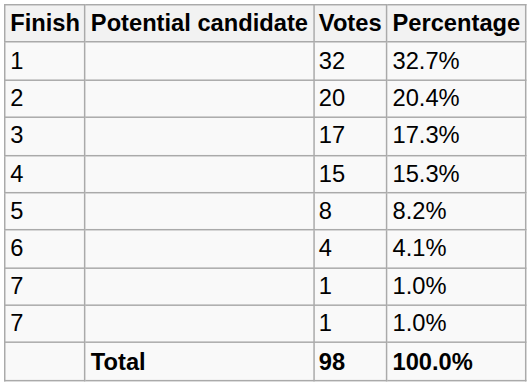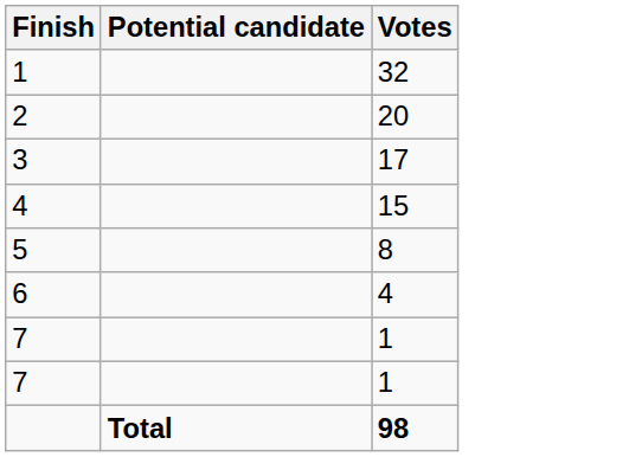- column: Percentage | 32.7% | 20.4% | 17.3% | 15.3% | 8.2% | 4.1% | 1.0% | 1.0% | 100.0%
